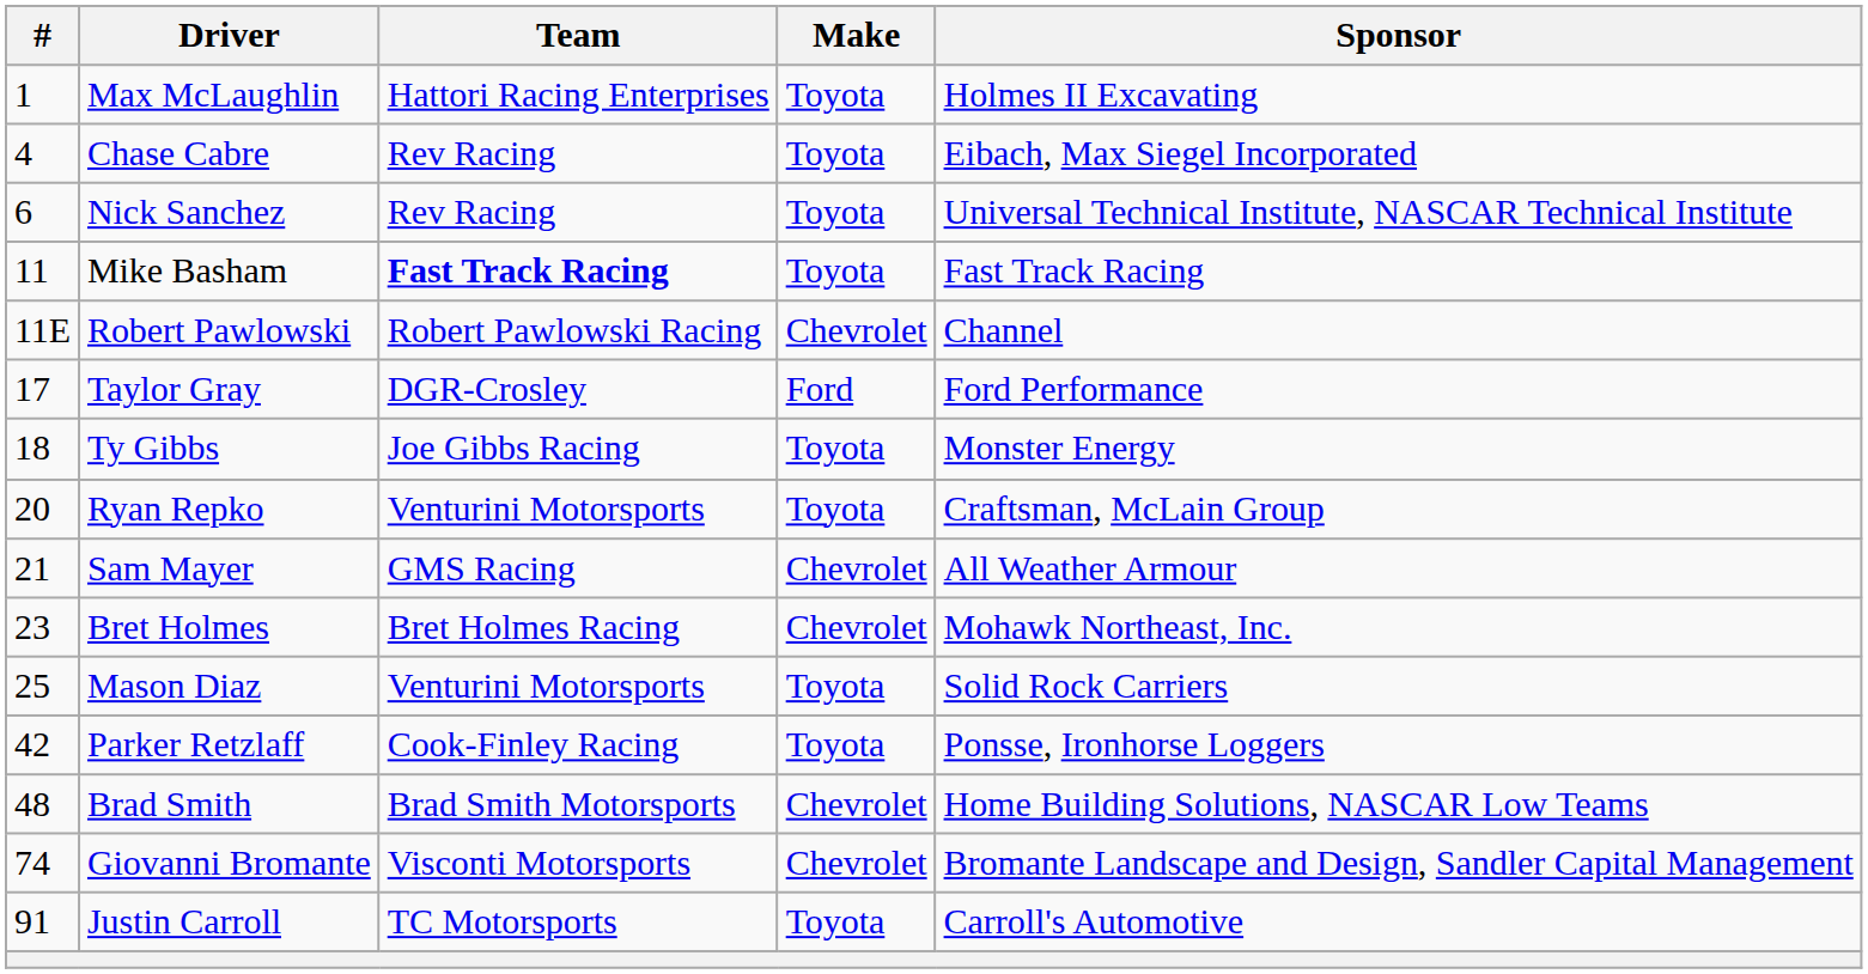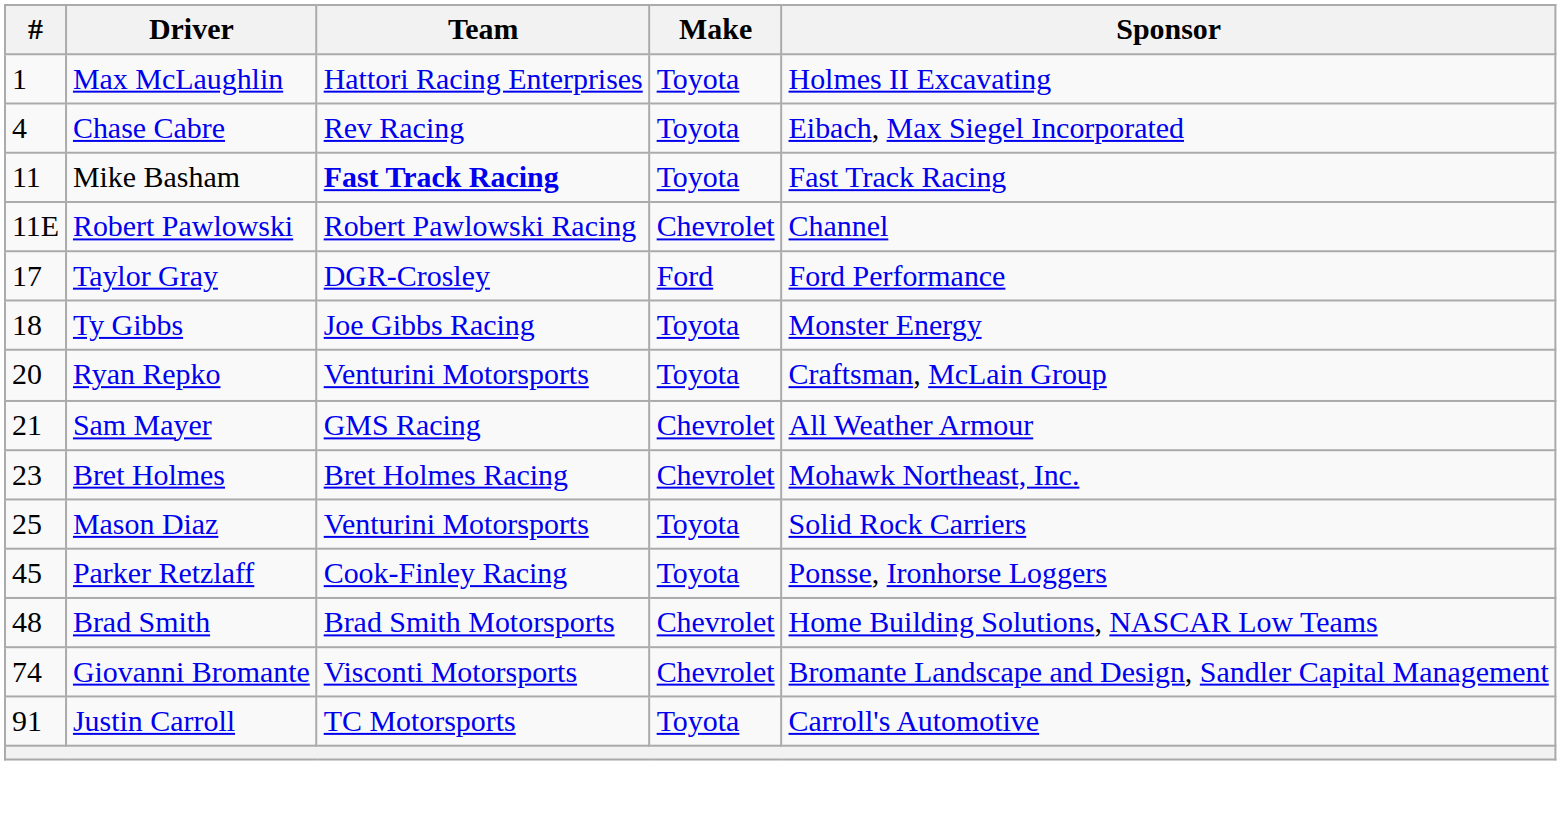- row: 6 | Nick Sanchez | Rev Racing | Toyota | Universal Technical Institute, NASCAR Technical Institute
Parker Retzlaff | #: 42 -> 45
